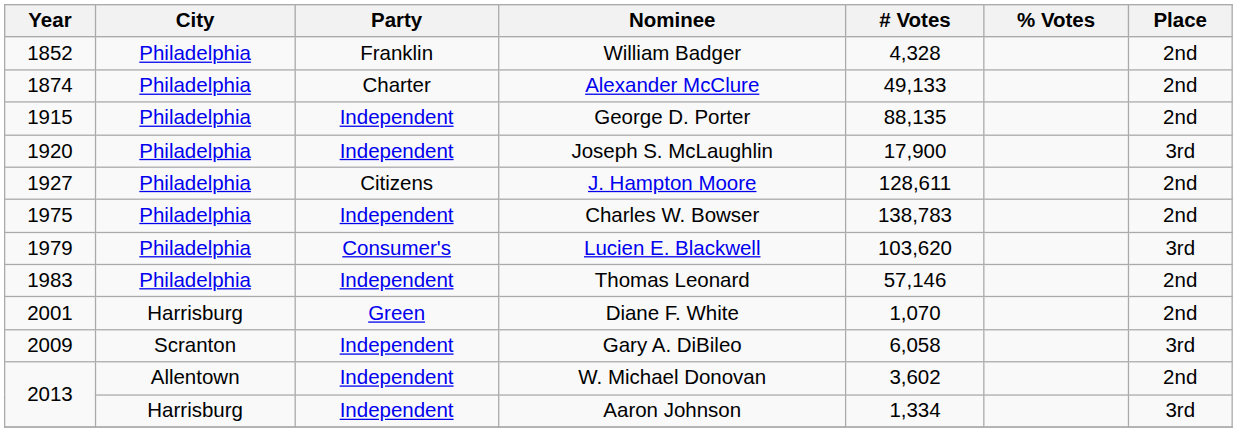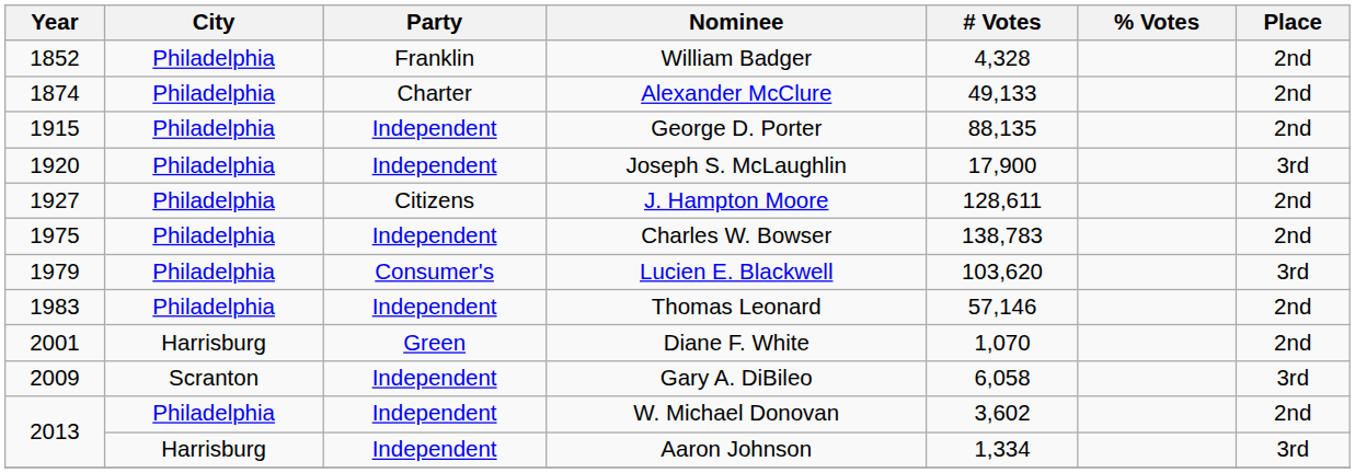W. Michael Donovan | City: Allentown -> Philadelphia
